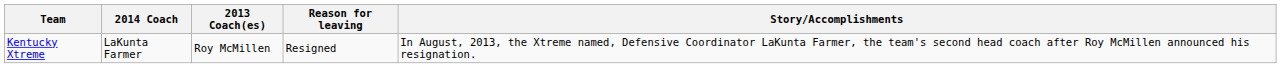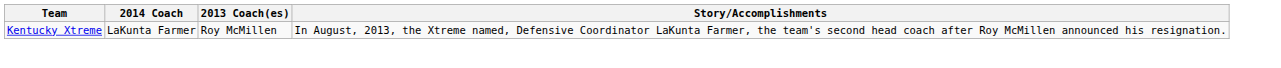- column: Reason for leaving | Resigned
